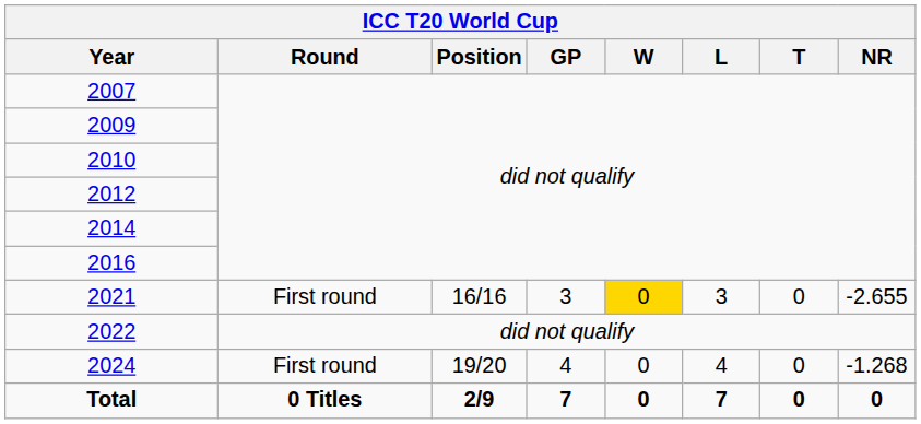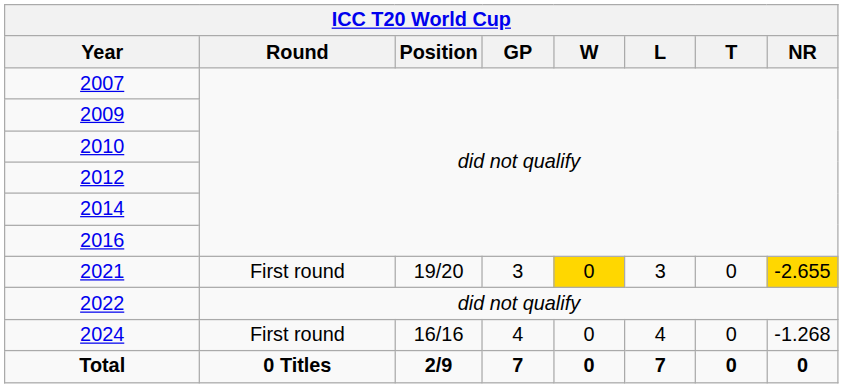2021 | Position: 16/16 -> 19/20
2021 | NR: no background -> gold background
2024 | Position: 19/20 -> 16/16
